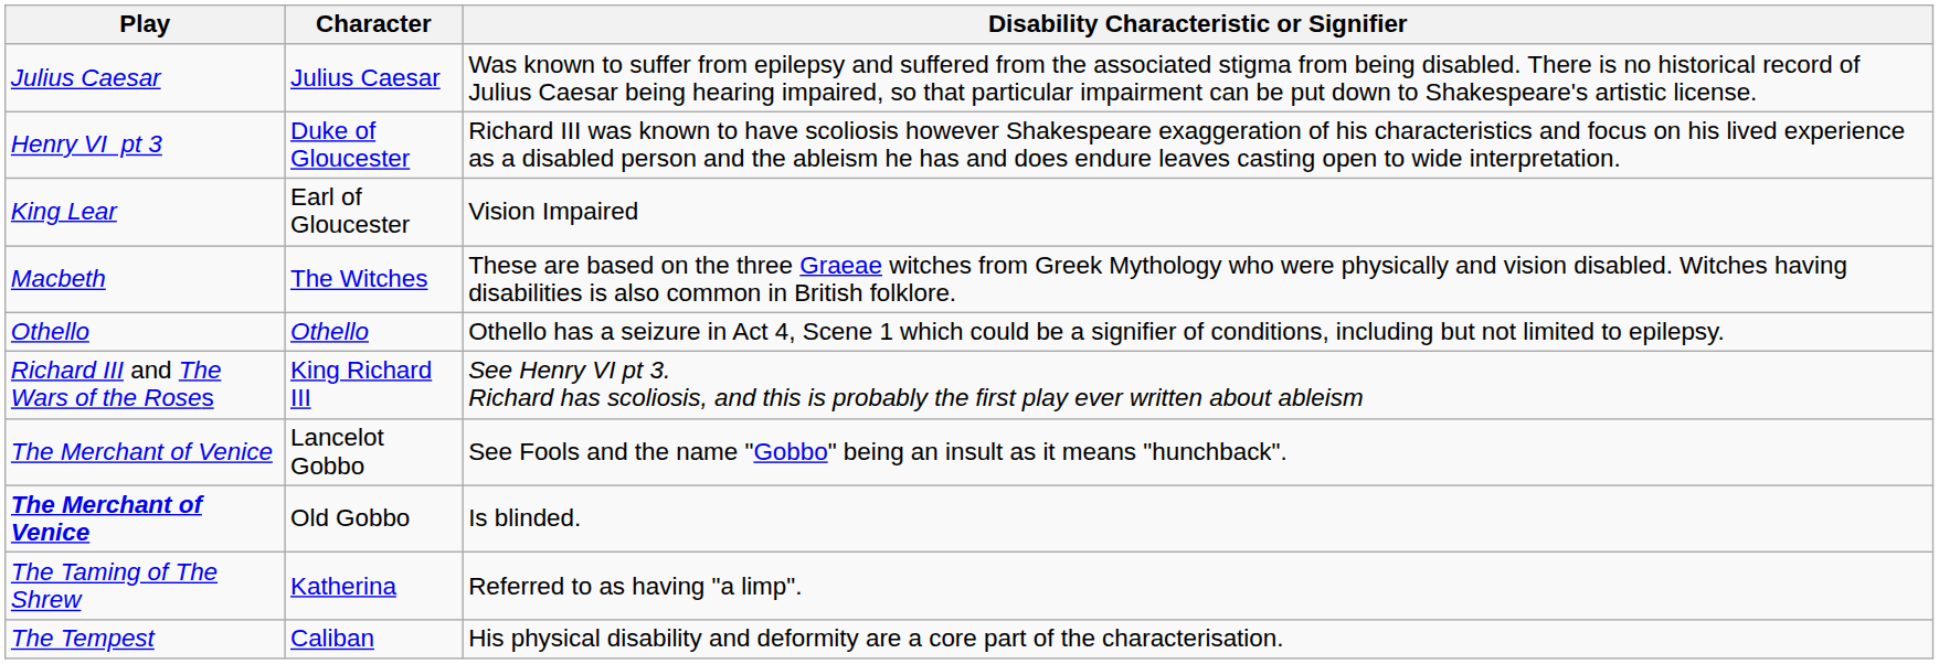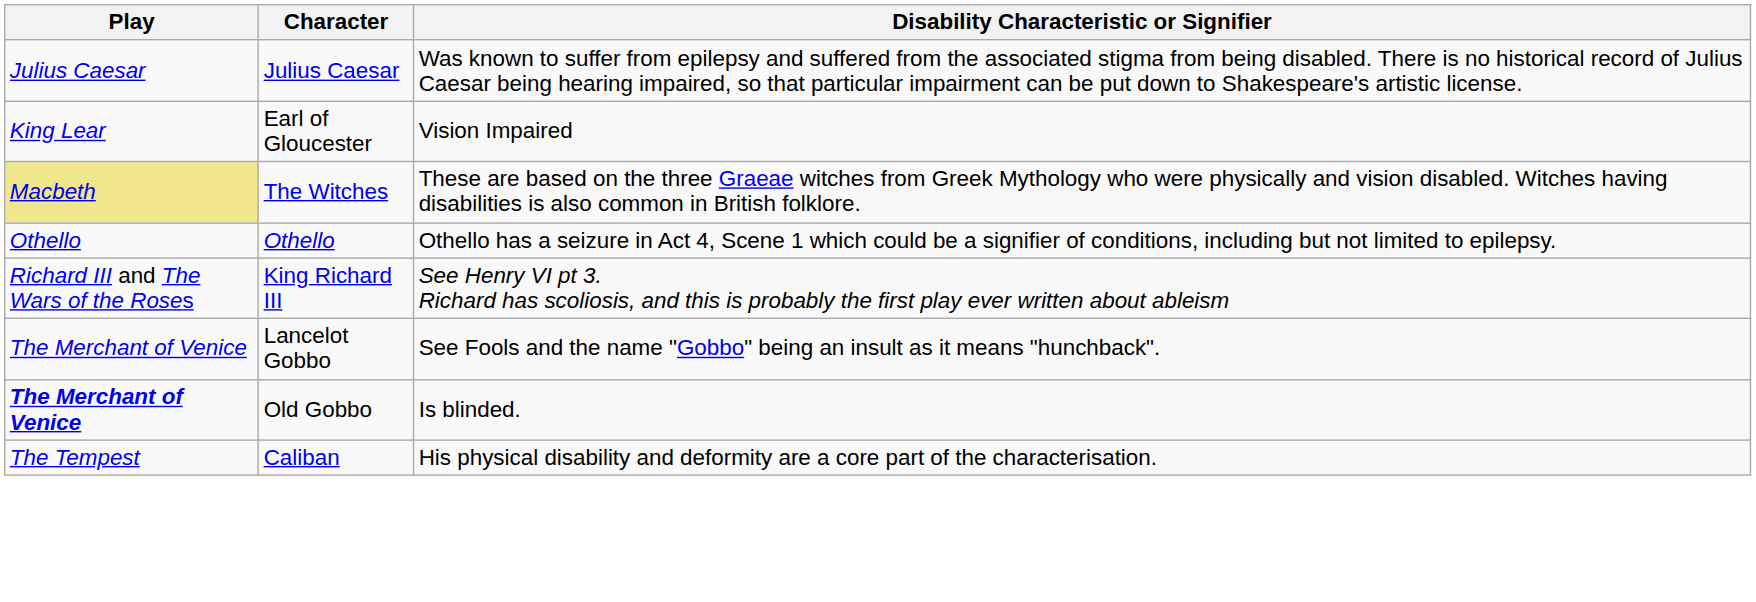- row: Henry VI pt 3 | Duke of Gloucester | Richard III was known to have scoliosis however Shakespeare exaggeration of his characteristics and focus on his lived experience as a disabled person and the ableism he has and does endure leaves casting open to wide interpretation.
The Witches | Play: no background -> khaki background
- row: The Taming of The Shrew | Katherina | Referred to as having "a limp".
